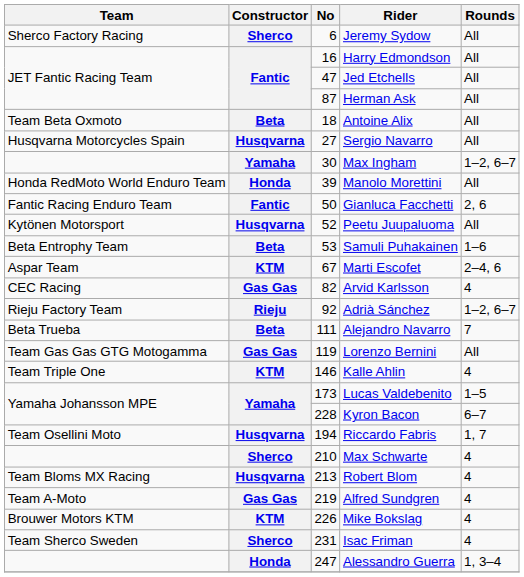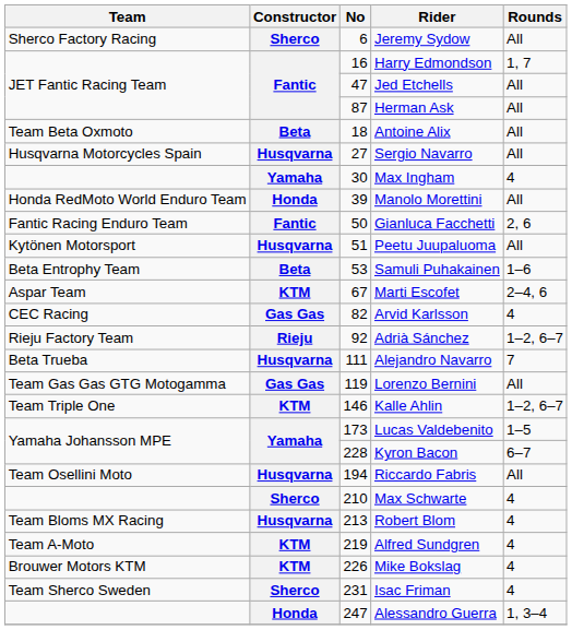Harry Edmondson | Rounds: All -> 1, 7
Max Ingham | Rounds: 1–2, 6–7 -> 4
Peetu Juupaluoma | No: 52 -> 51
Alejandro Navarro | Constructor: Beta -> Husqvarna
Kalle Ahlin | Rounds: 4 -> 1–2, 6–7
Riccardo Fabris | Rounds: 1, 7 -> All
Alfred Sundgren | Constructor: Gas Gas -> KTM
